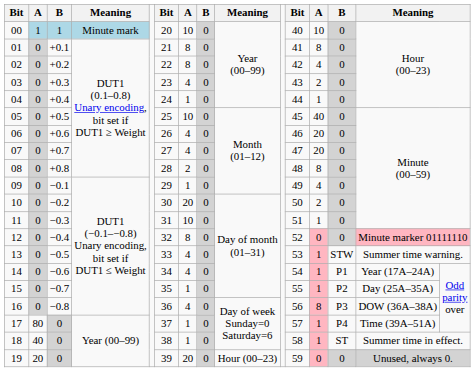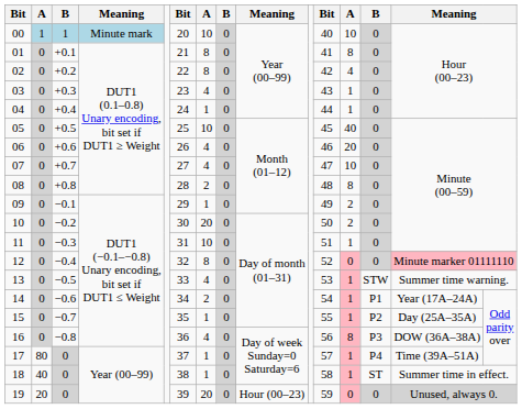03 | column 12: 2 -> 1
07 | column 12: 20 -> 10
09 | column 12: 4 -> 2
14 | column 7: 4 -> 2
